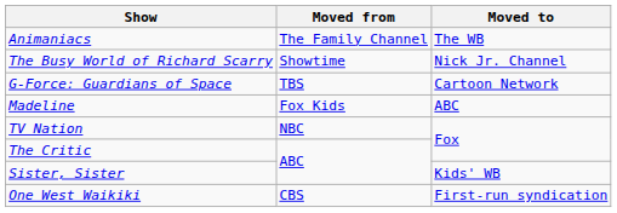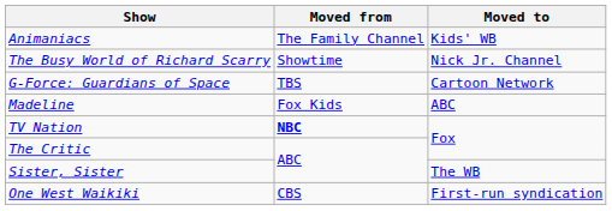Animaniacs | Moved to: The WB -> Kids' WB
TV Nation | Moved from: normal -> bold
Sister, Sister | Moved to: Kids' WB -> The WB
